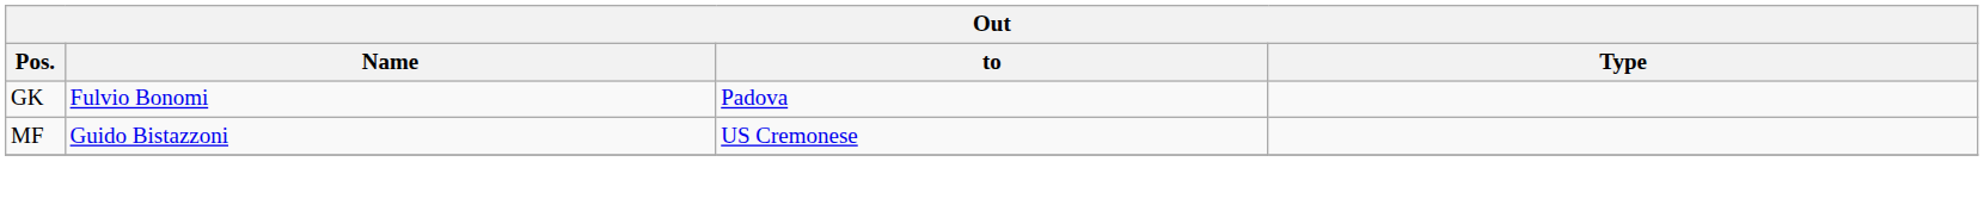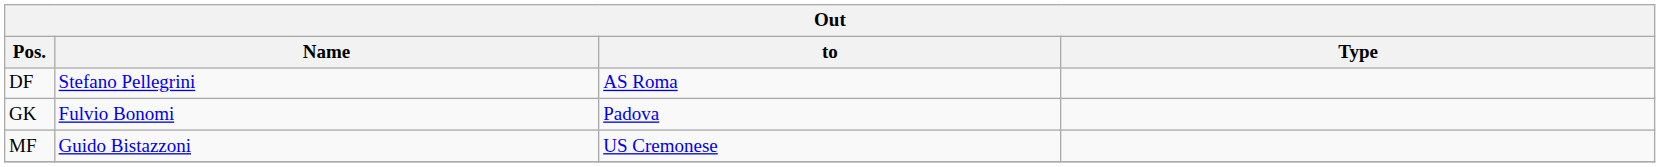+ row: DF | Stefano Pellegrini | AS Roma
